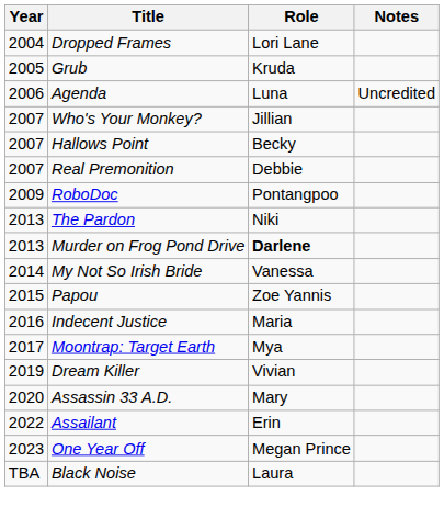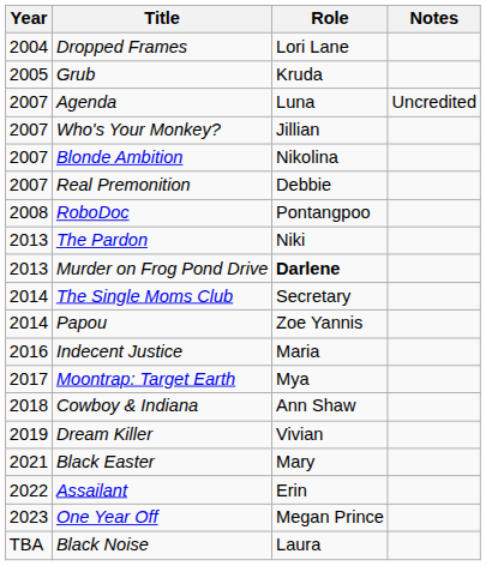Agenda | Year: 2006 -> 2007
- row: 2007 | Hallows Point | Becky
+ row: 2007 | Blonde Ambition | Nikolina
RoboDoc | Year: 2009 -> 2008
+ row: 2014 | The Single Moms Club | Secretary
- row: 2014 | My Not So Irish Bride | Vanessa
Papou | Year: 2015 -> 2014
+ row: 2018 | Cowboy & Indiana | Ann Shaw
- row: 2020 | Assassin 33 A.D. | Mary
+ row: 2021 | Black Easter | Mary
